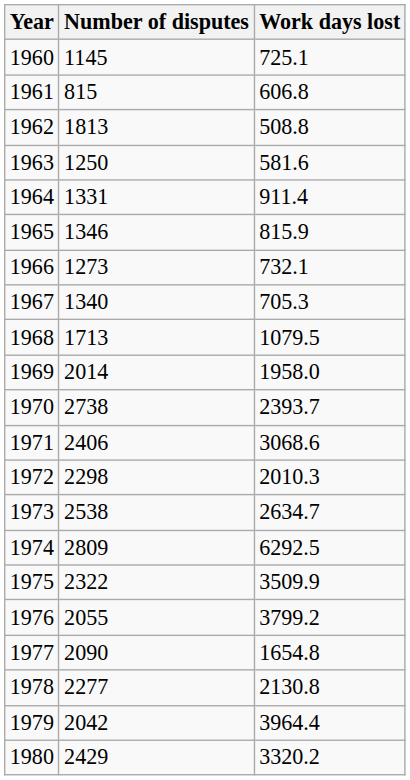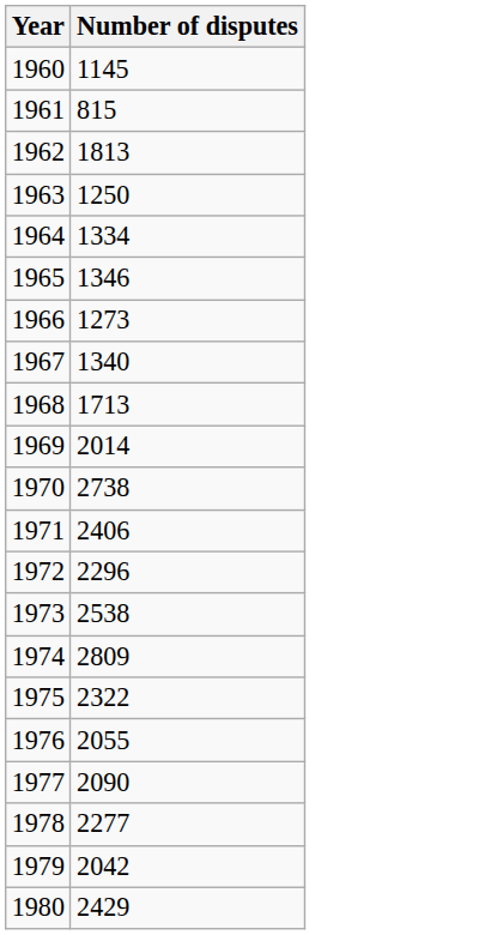- column: Work days lost | 725.1 | 606.8 | 508.8 | 581.6 | 911.4 | 815.9 | 732.1 | 705.3 | 1079.5 | 1958.0 | 2393.7 | 3068.6 | 2010.3 | 2634.7 | 6292.5 | 3509.9 | 3799.2 | 1654.8 | 2130.8 | 3964.4 | 3320.2
1964 | Number of disputes: 1331 -> 1334
1972 | Number of disputes: 2298 -> 2296
